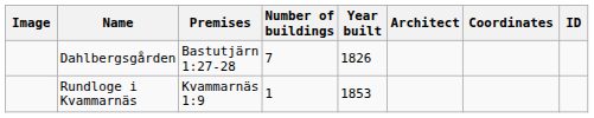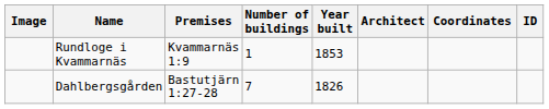rows swapped: Dahlbergsgården <-> Rundloge i Kvammarnäs
